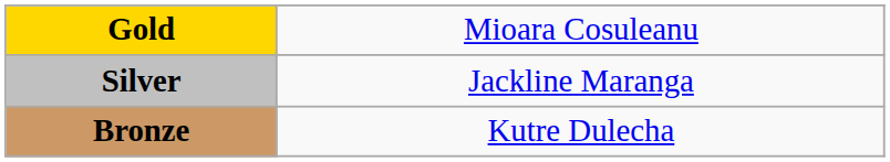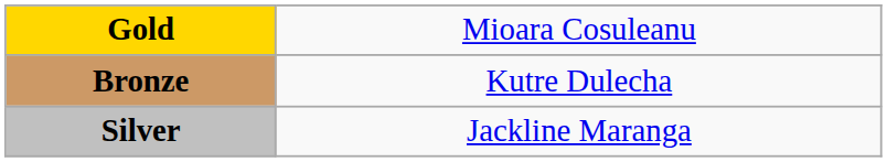rows swapped: Silver <-> Bronze
